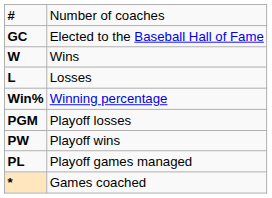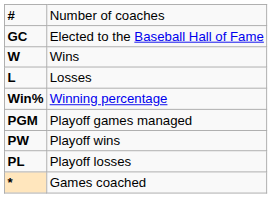PGM | column 2: Playoff losses -> Playoff games managed
PL | column 2: Playoff games managed -> Playoff losses
